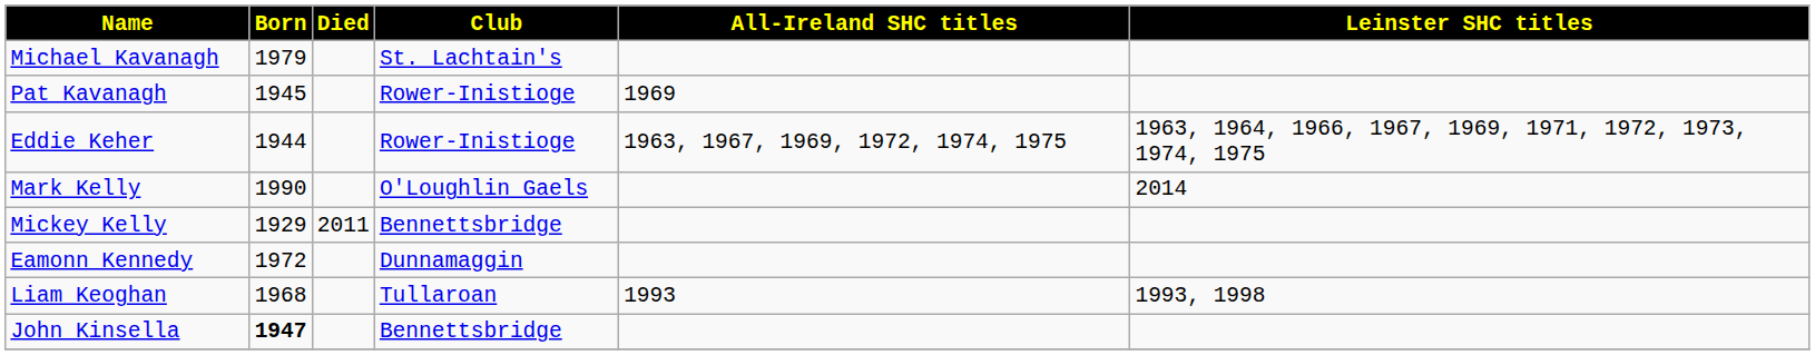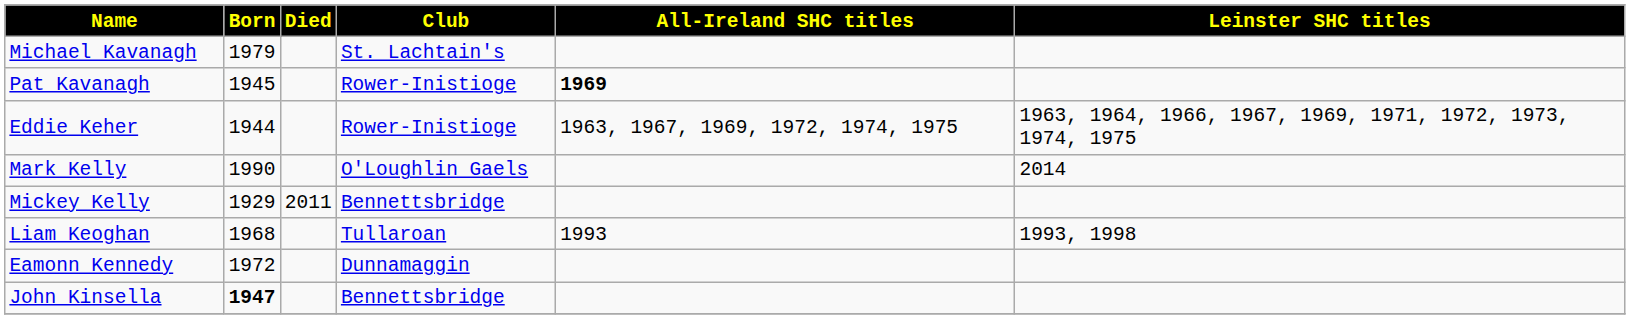Pat Kavanagh | All-Ireland SHC titles: normal -> bold
rows swapped: Eamonn Kennedy <-> Liam Keoghan
